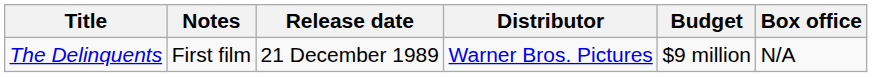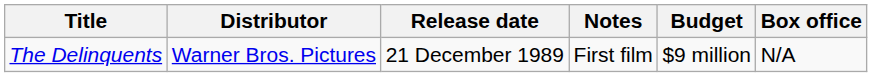columns swapped: Distributor <-> Notes
